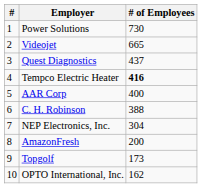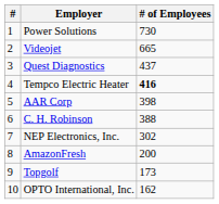AAR Corp | # of Employees: 400 -> 398
NEP Electronics, Inc. | # of Employees: 304 -> 302
